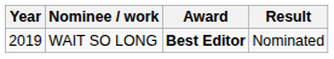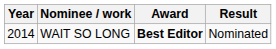WAIT SO LONG | Year: 2019 -> 2014
